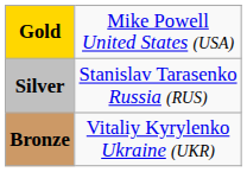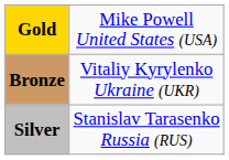rows swapped: Silver <-> Bronze
